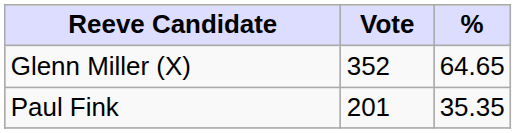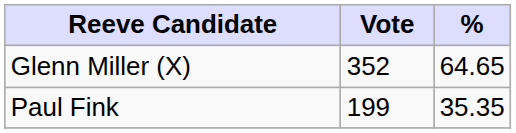Paul Fink | Vote: 201 -> 199
